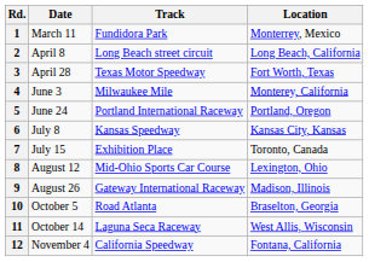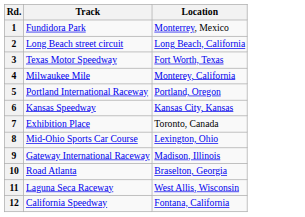- column: Date | March 11 | April 8 | April 28 | June 3 | June 24 | July 8 | July 15 | August 12 | August 26 | October 5 | October 14 | November 4
